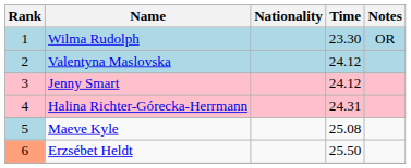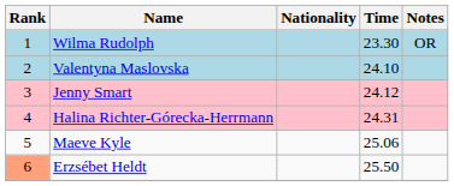Valentyna Maslovska | Time: 24.12 -> 24.10
Maeve Kyle | Rank: lightblue background -> no background
Maeve Kyle | Time: 25.08 -> 25.06
